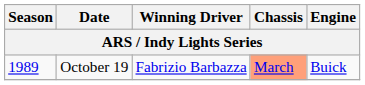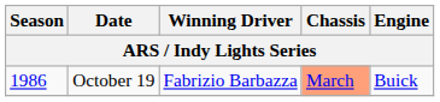October 19 | Season: 1989 -> 1986
